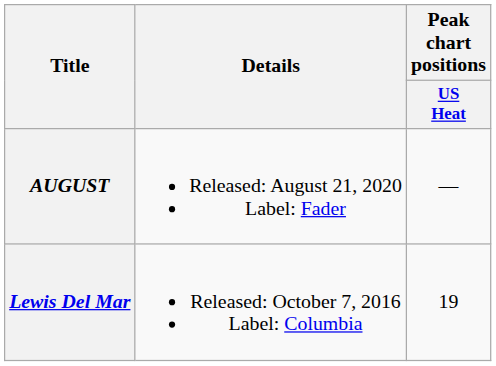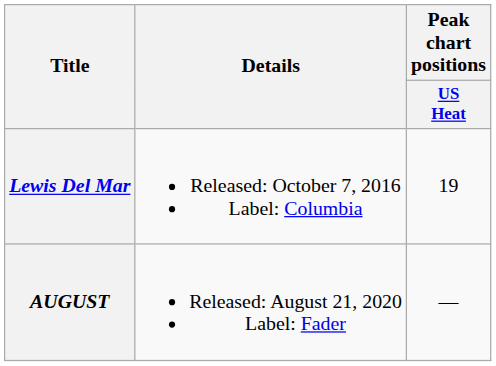rows swapped: Lewis Del Mar <-> AUGUST
